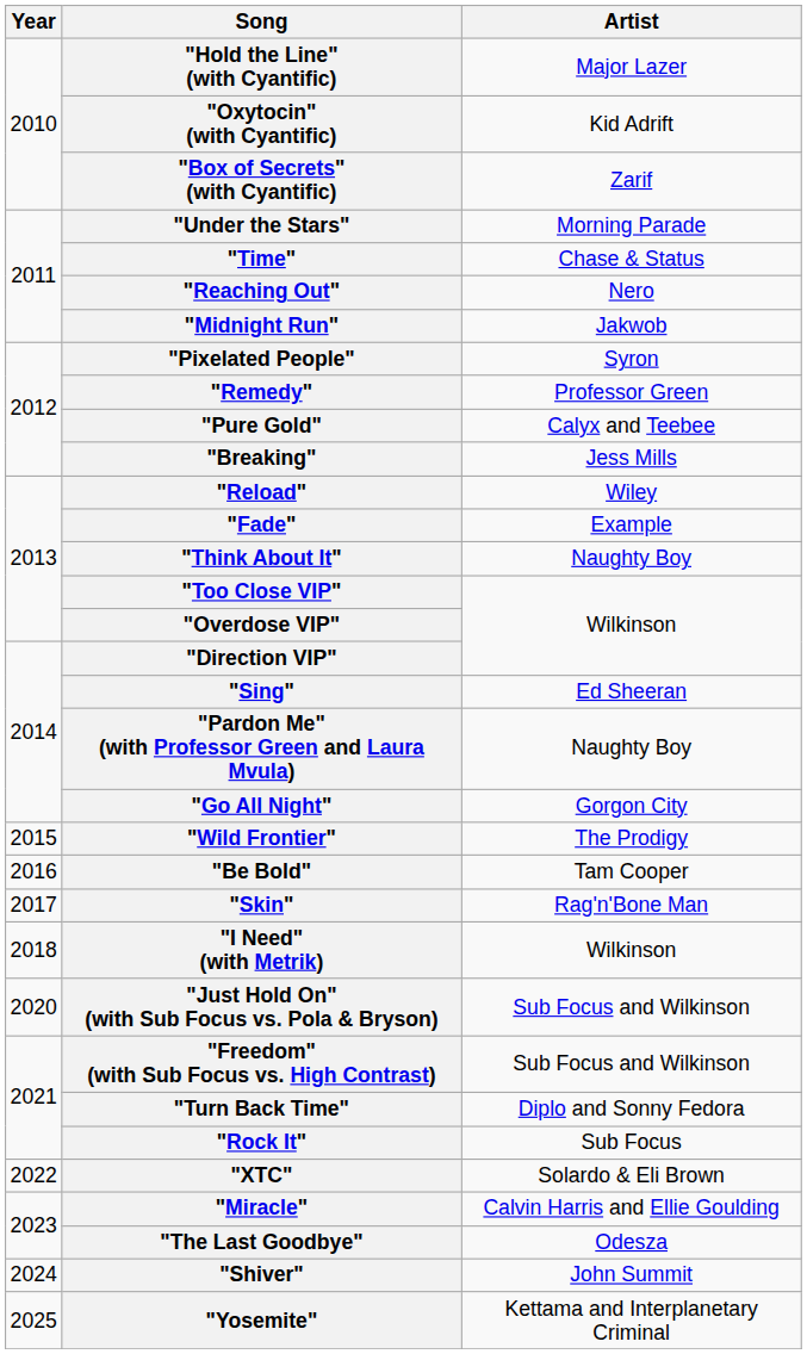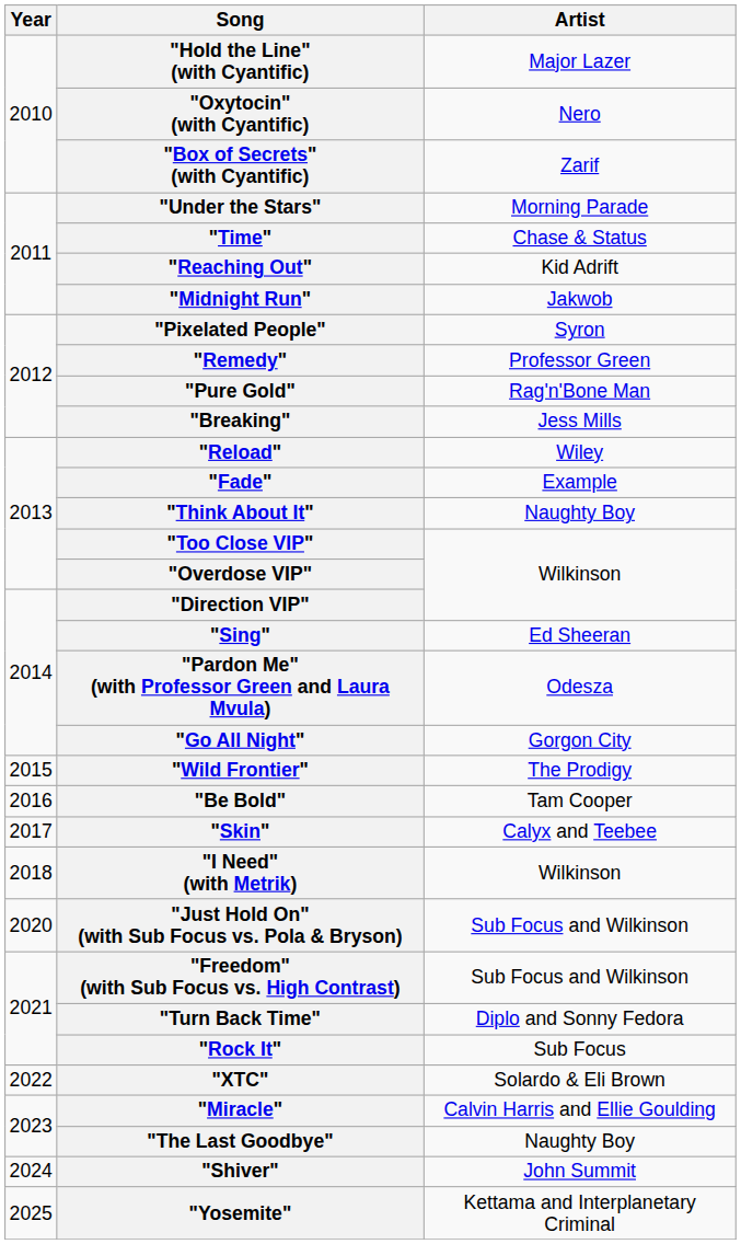"Oxytocin" (with Cyantific) | Artist: Kid Adrift -> Nero
"Reaching Out" | Artist: Nero -> Kid Adrift
"Pure Gold" | Artist: Calyx and Teebee -> Rag'n'Bone Man
"Pardon Me" (with Professor Green and Laura Mvula) | Artist: Naughty Boy -> Odesza
"Skin" | Artist: Rag'n'Bone Man -> Calyx and Teebee
"The Last Goodbye" | Artist: Odesza -> Naughty Boy
